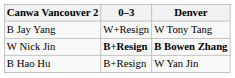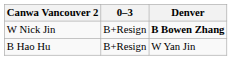- row: B Jay Yang | W+Resign | W Tony Tang
W Nick Jin | 0–3: bold -> normal
